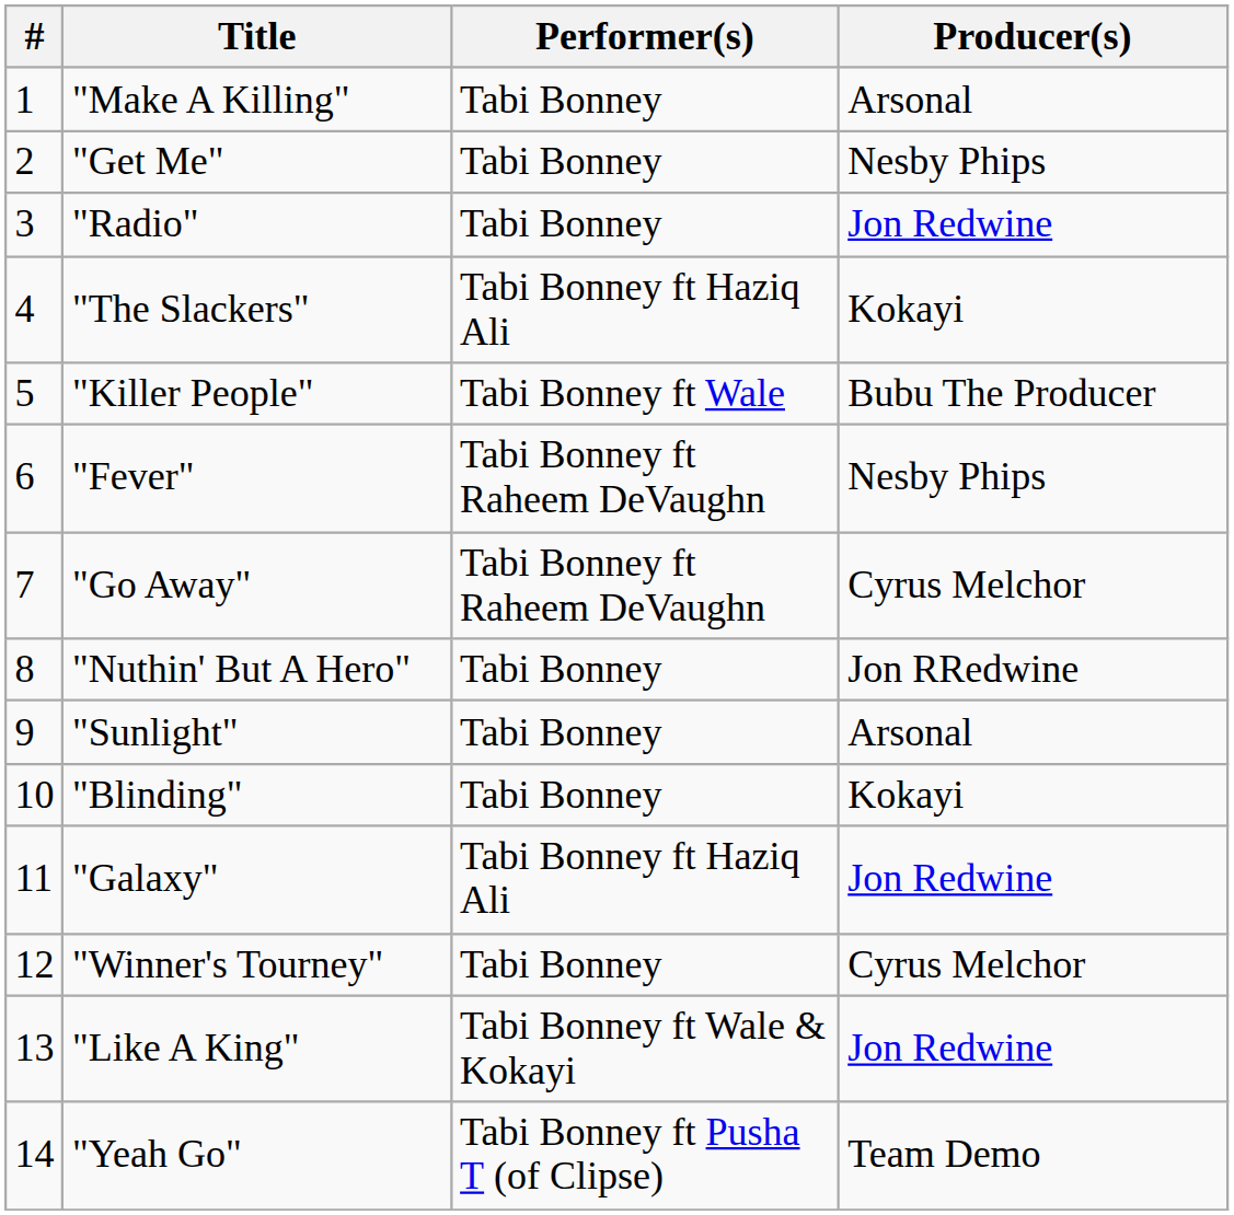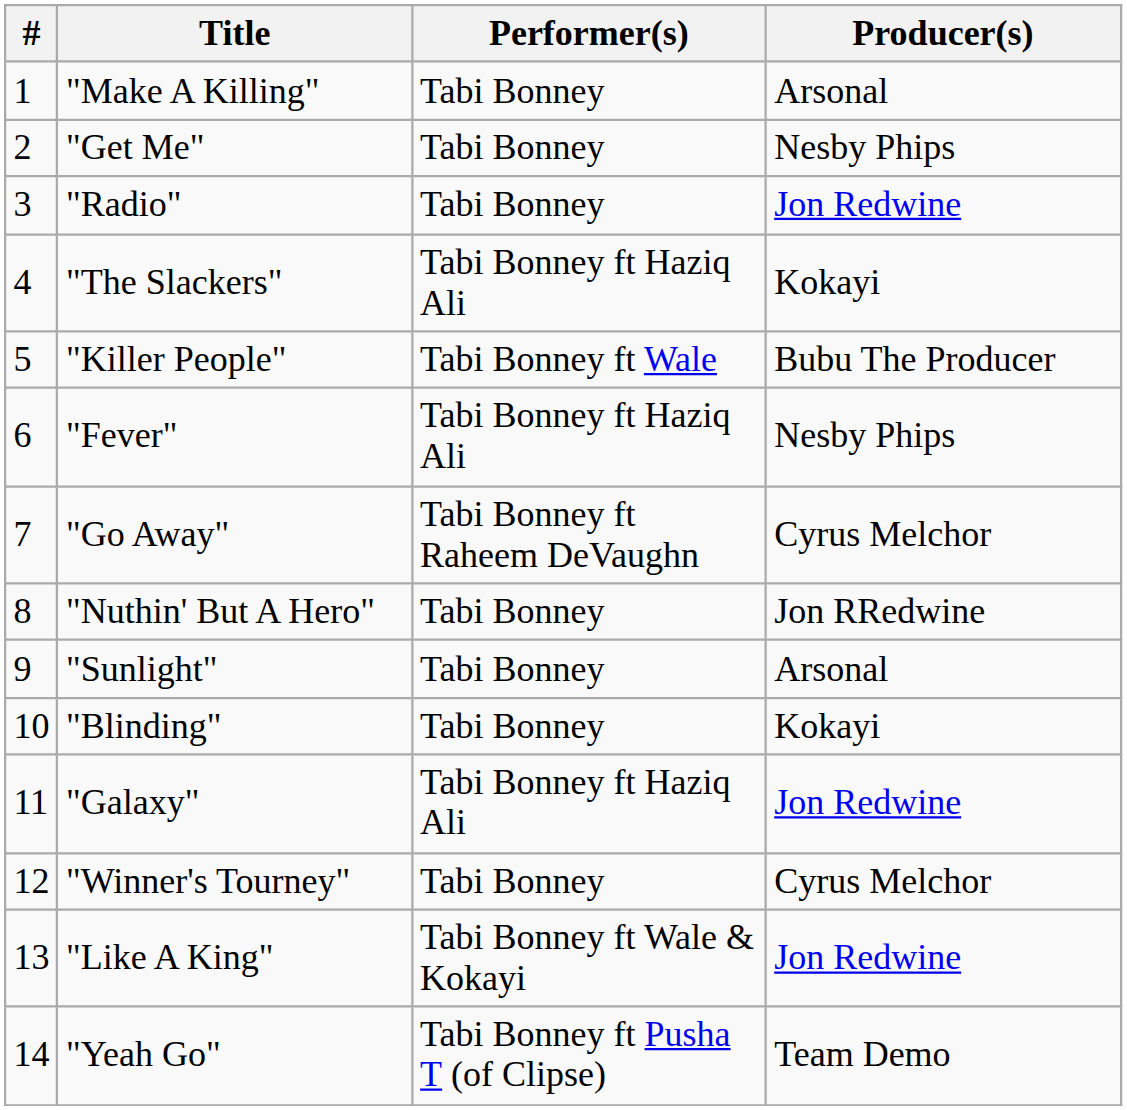"Fever" | Performer(s): Tabi Bonney ft Raheem DeVaughn -> Tabi Bonney ft Haziq Ali
